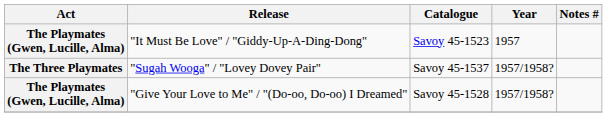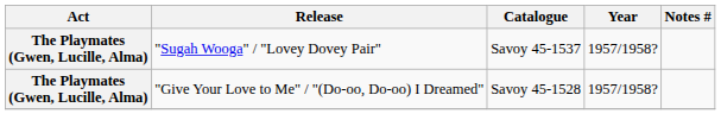- row: The Playmates (Gwen, Lucille, Alma) | "It Must Be Love" / "Giddy-Up-A-Ding-Dong" | Savoy 45-1523 | 1957
"Sugah Wooga" / "Lovey Dovey Pair" | Act: The Three Playmates -> The Playmates (Gwen, Lucille, Alma)
